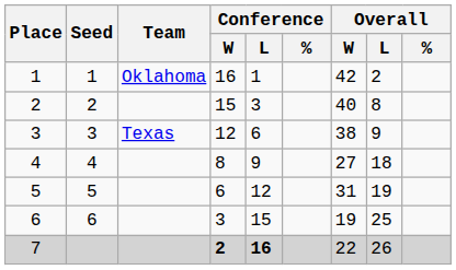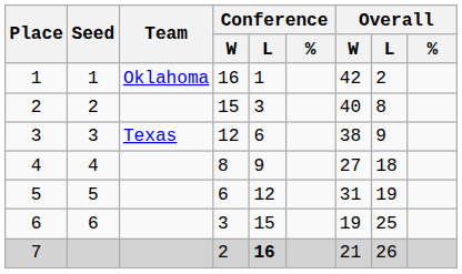7 | Conference / W: bold -> normal
7 | Overall / W: 22 -> 21
